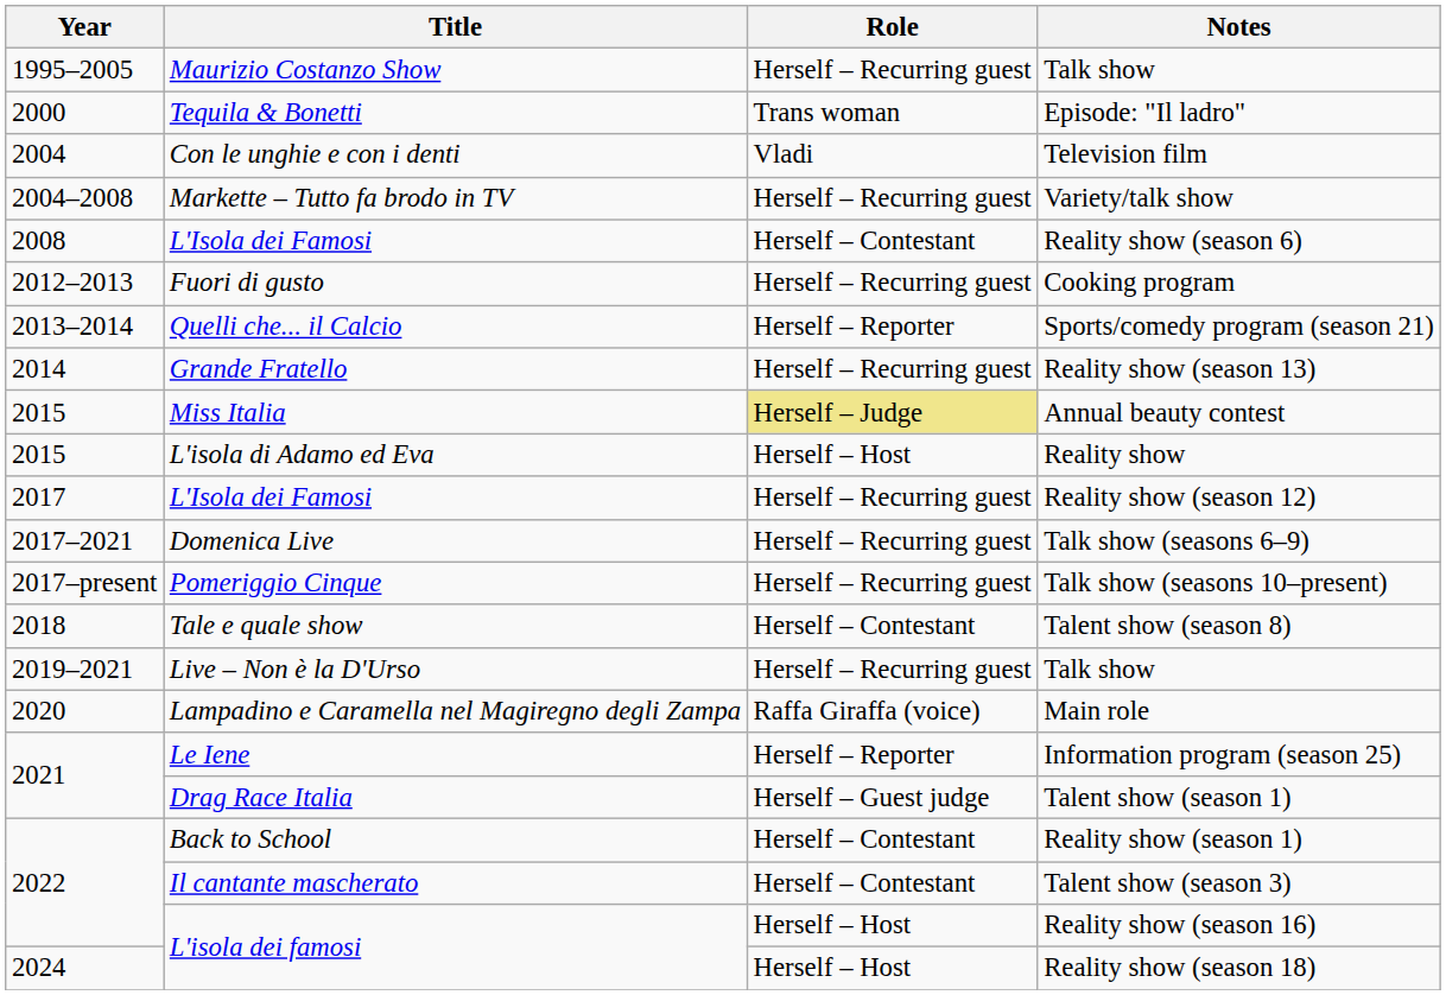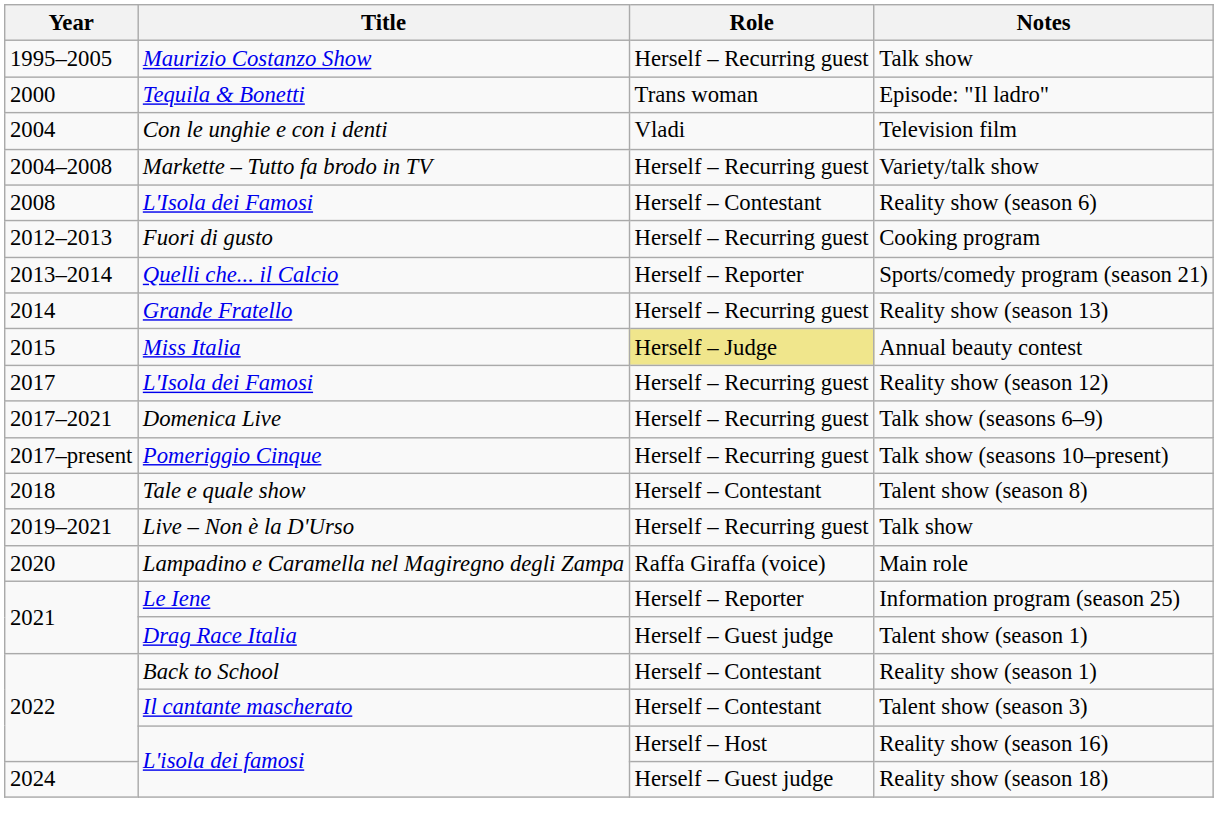- row: 2015 | L'isola di Adamo ed Eva | Herself – Host | Reality show
Reality show (season 18) | Role: Herself – Host -> Herself – Guest judge
